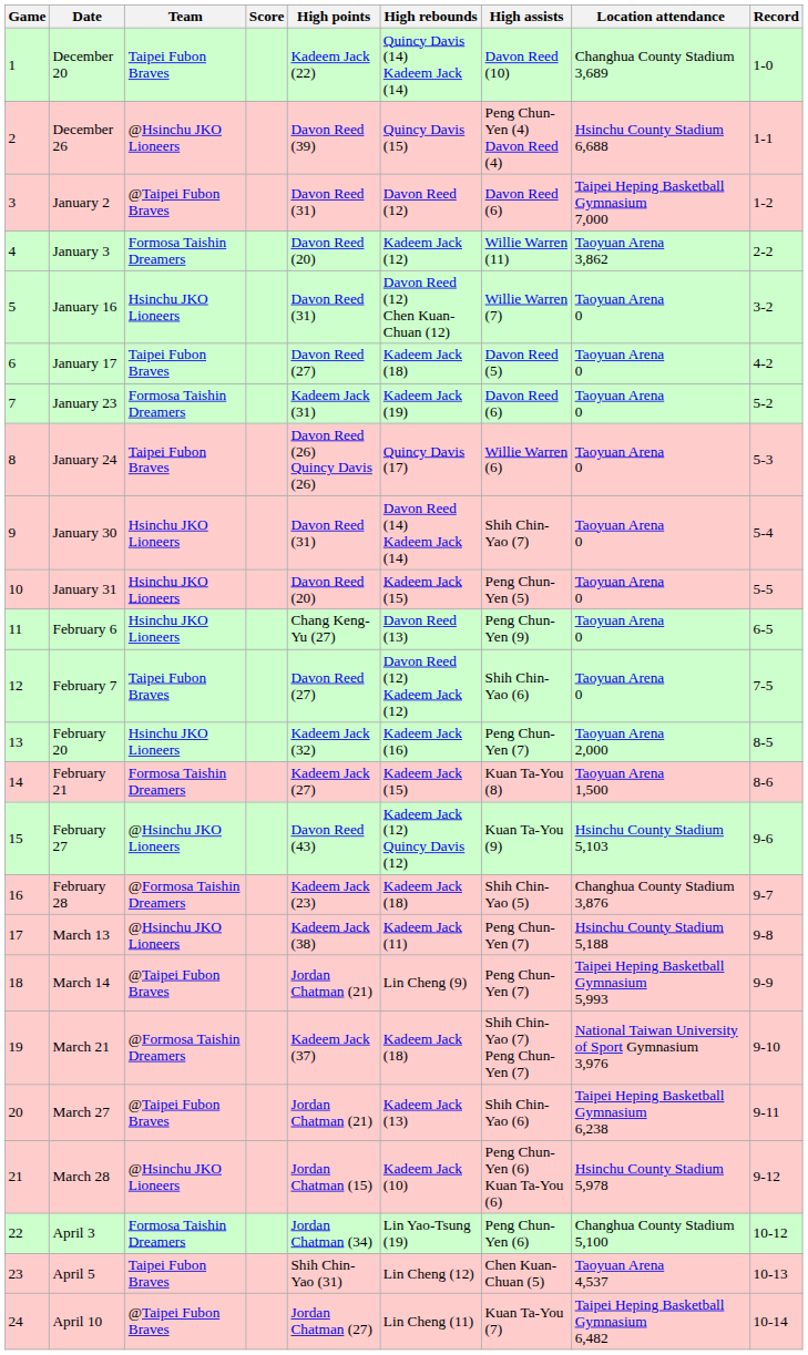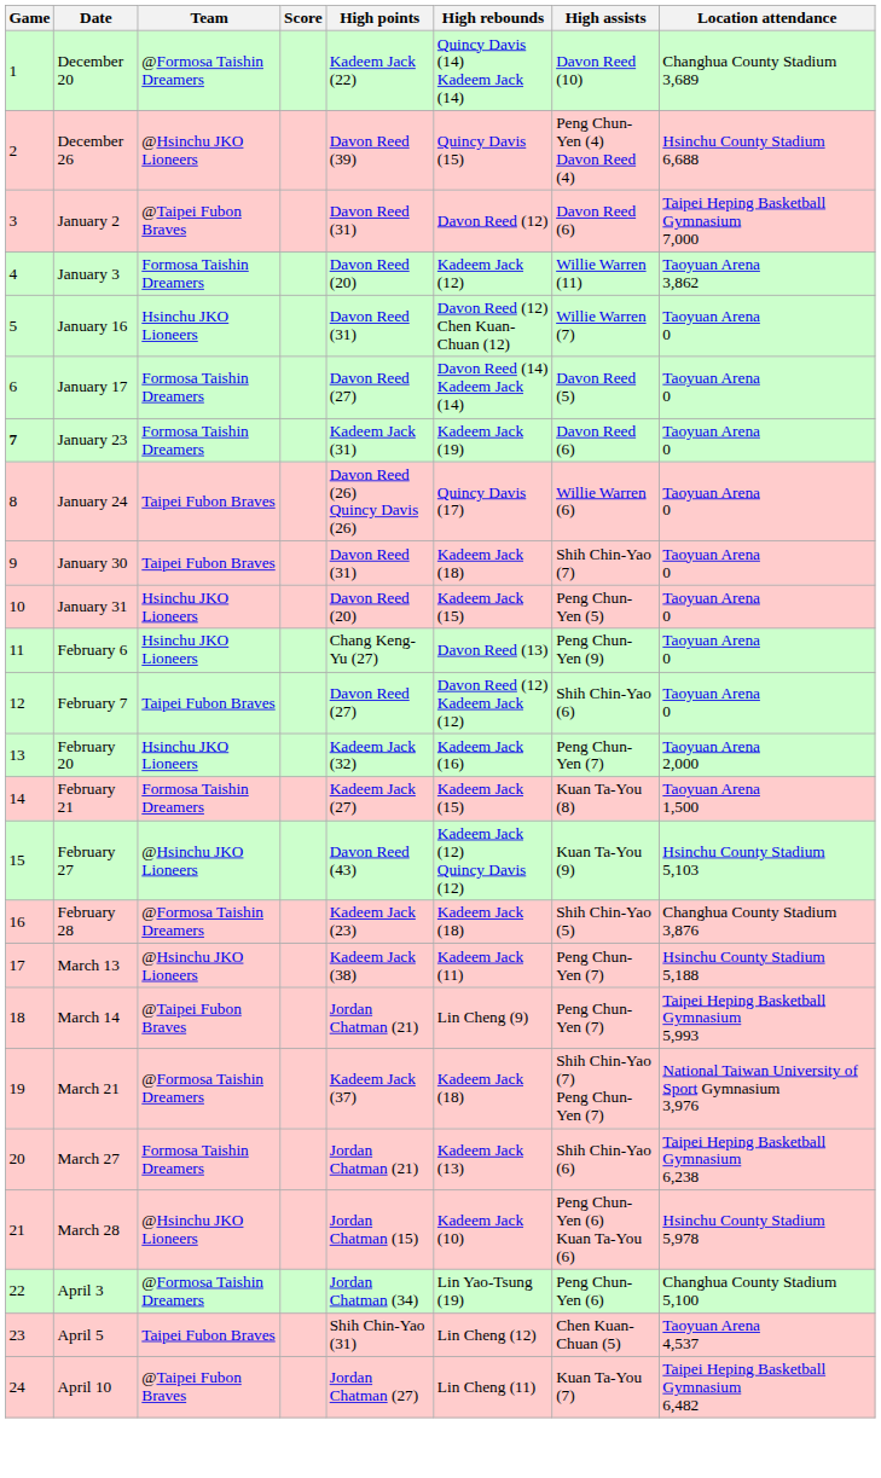- column: Record | 1-0 | 1-1 | 1-2 | 2-2 | 3-2 | 4-2 | 5-2 | 5-3 | 5-4 | 5-5 | 6-5 | 7-5 | 8-5 | 8-6 | 9-6 | 9-7 | 9-8 | 9-9 | 9-10 | 9-11 | 9-12 | 10-12 | 10-13 | 10-14
December 20 | Team: Taipei Fubon Braves -> @Formosa Taishin Dreamers
January 17 | Team: Taipei Fubon Braves -> Formosa Taishin Dreamers
January 17 | High rebounds: Kadeem Jack (18) -> Davon Reed (14) Kadeem Jack (14)
January 23 | Game: normal -> bold
January 30 | Team: Hsinchu JKO Lioneers -> Taipei Fubon Braves
January 30 | High rebounds: Davon Reed (14) Kadeem Jack (14) -> Kadeem Jack (18)
March 27 | Team: @Taipei Fubon Braves -> Formosa Taishin Dreamers
April 3 | Team: Formosa Taishin Dreamers -> @Formosa Taishin Dreamers
